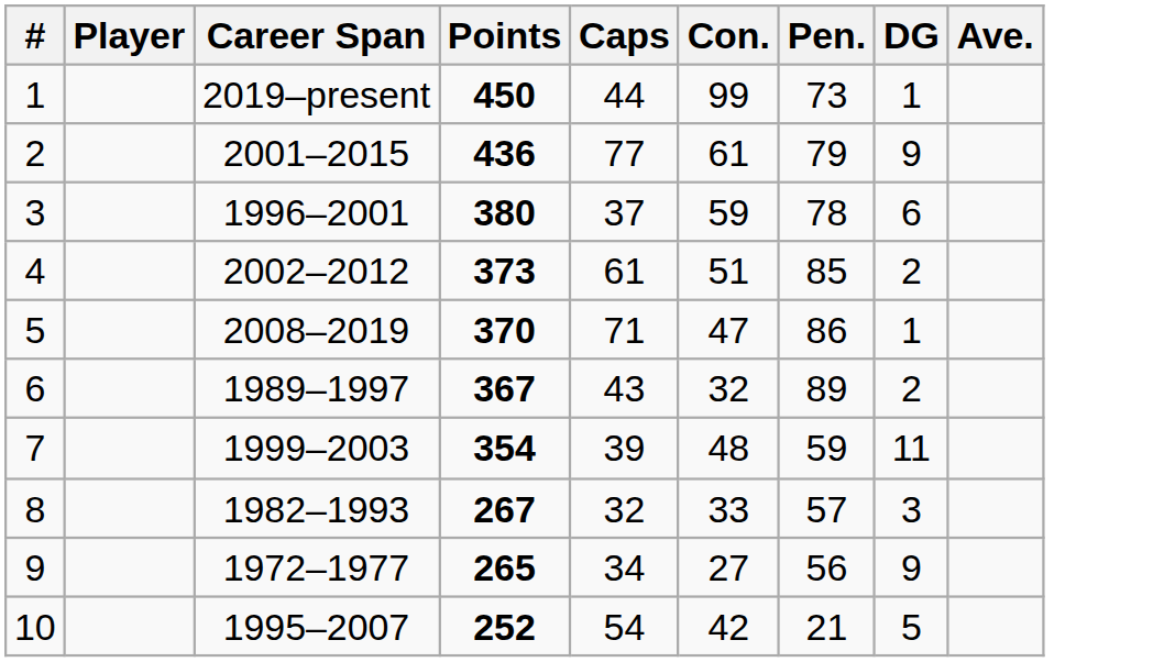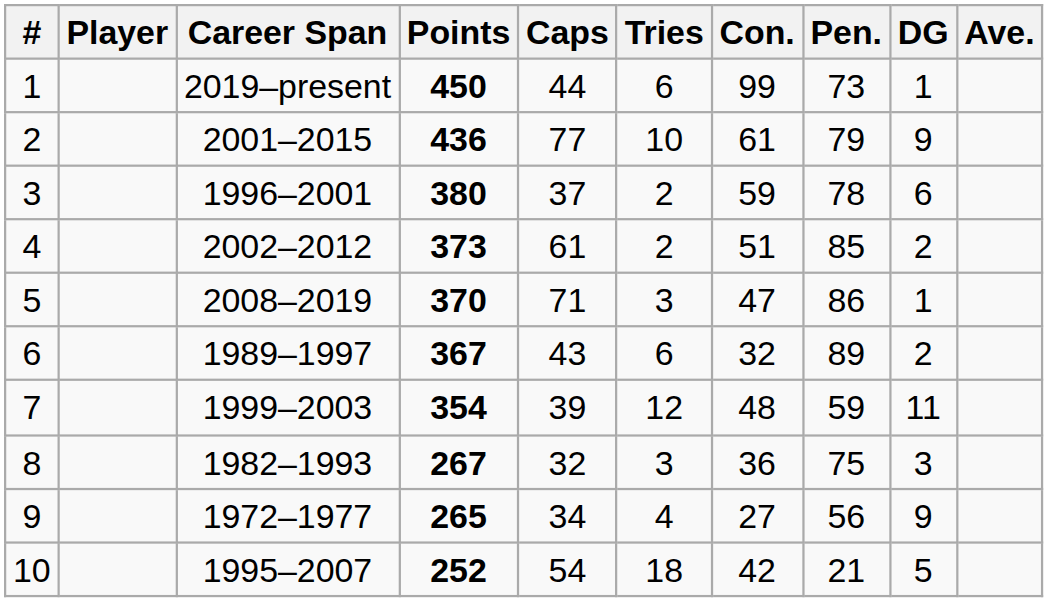+ column: Tries | 6 | 10 | 2 | 2 | 3 | 6 | 12 | 3 | 4 | 18
8 | Con.: 33 -> 36
8 | Pen.: 57 -> 75
